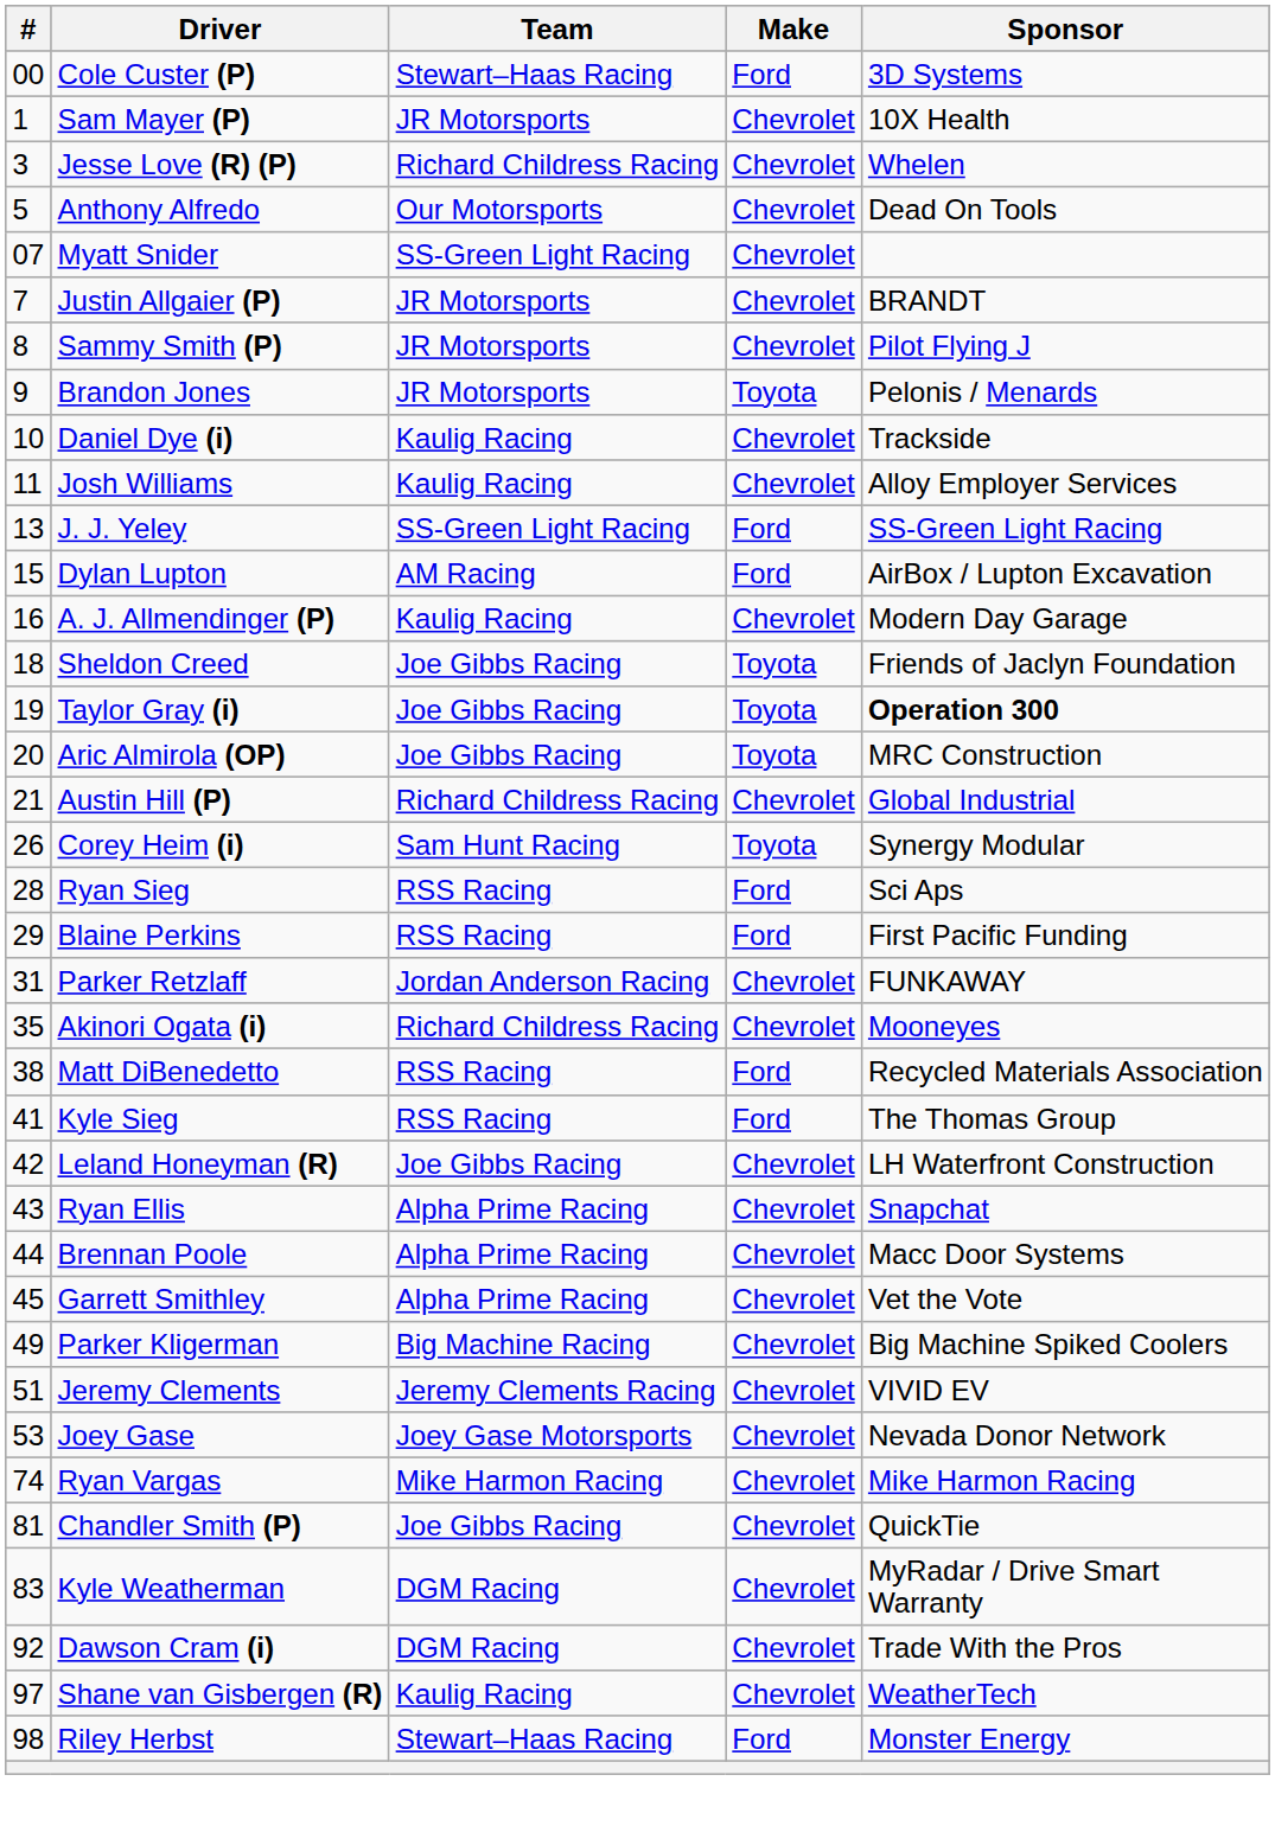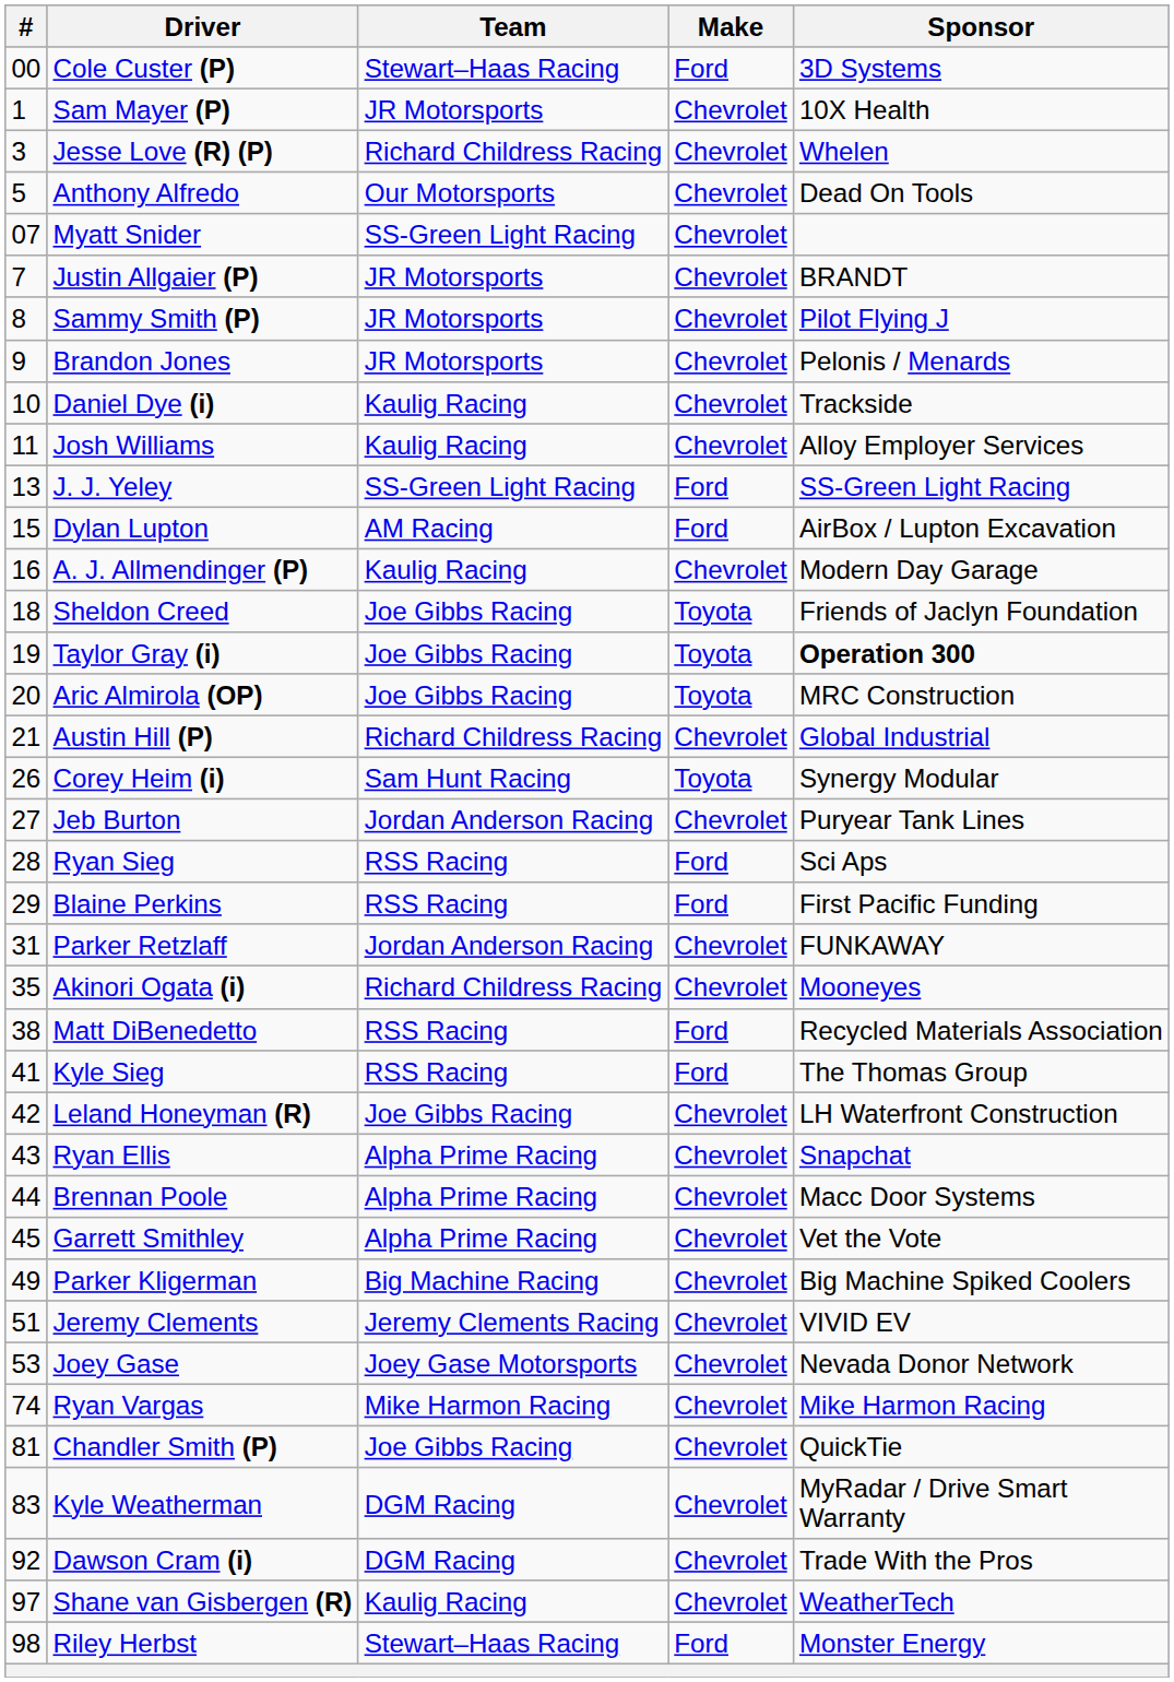Brandon Jones | Make: Toyota -> Chevrolet
+ row: 27 | Jeb Burton | Jordan Anderson Racing | Chevrolet | Puryear Tank Lines
